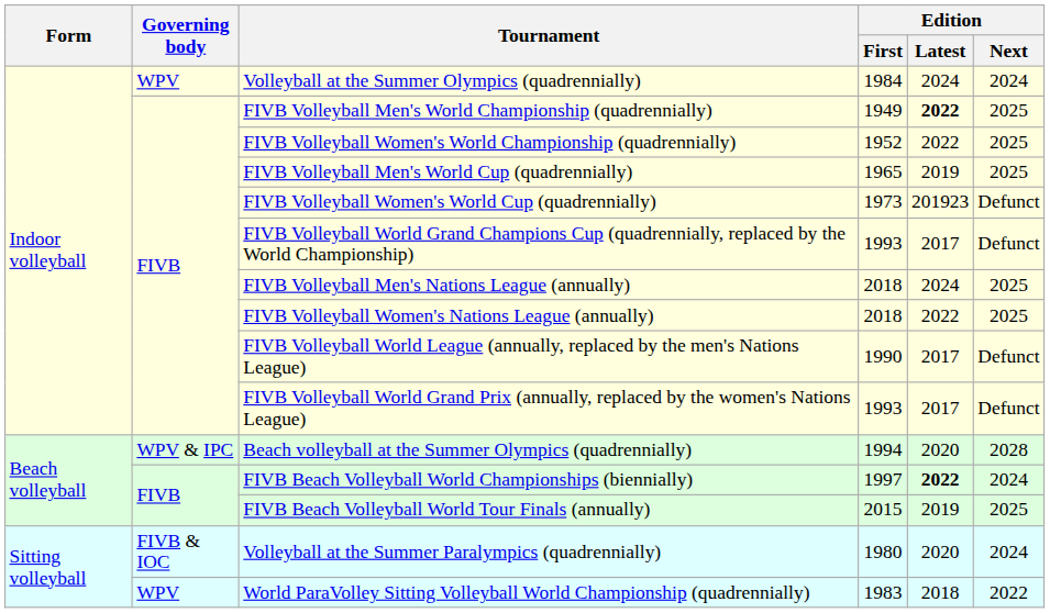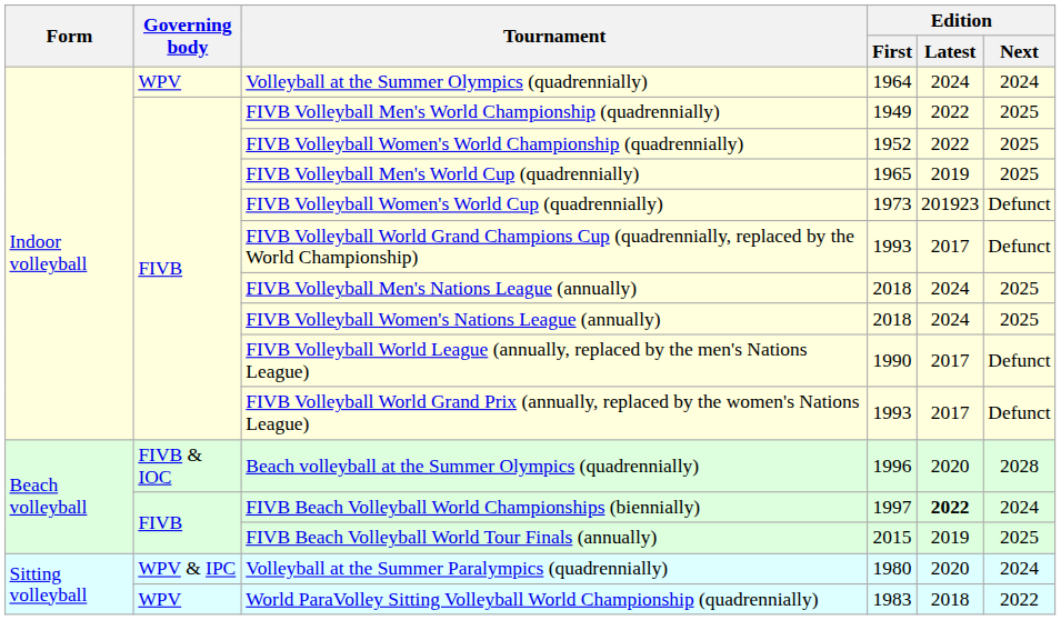Volleyball at the Summer Olympics (quadrennially) | Edition / First: 1984 -> 1964
FIVB Volleyball Men's World Championship (quadrennially) | Edition / Latest: bold -> normal
FIVB Volleyball Women's Nations League (annually) | Edition / Latest: 2022 -> 2024
Beach volleyball at the Summer Olympics (quadrennially) | Governing body: WPV & IPC -> FIVB & IOC
Beach volleyball at the Summer Olympics (quadrennially) | Edition / First: 1994 -> 1996
Volleyball at the Summer Paralympics (quadrennially) | Governing body: FIVB & IOC -> WPV & IPC
